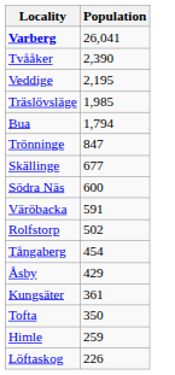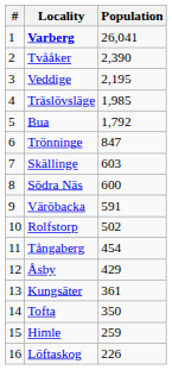+ column: # | 1 | 2 | 3 | 4 | 5 | 6 | 7 | 8 | 9 | 10 | 11 | 12 | 13 | 14 | 15 | 16
Bua | Population: 1,794 -> 1,792
Skällinge | Population: 677 -> 603
